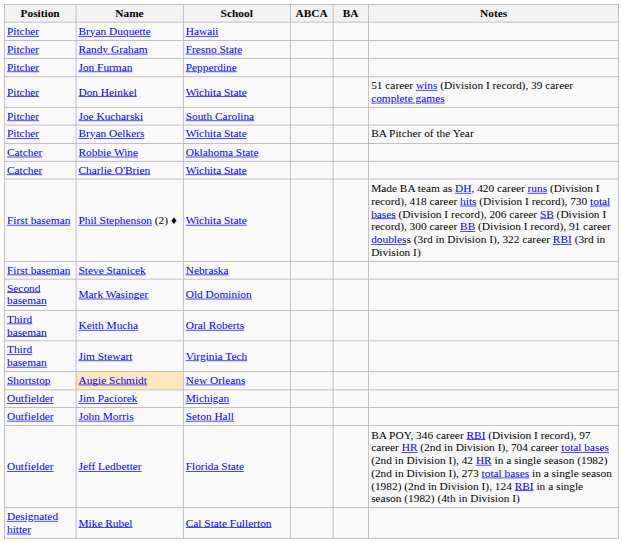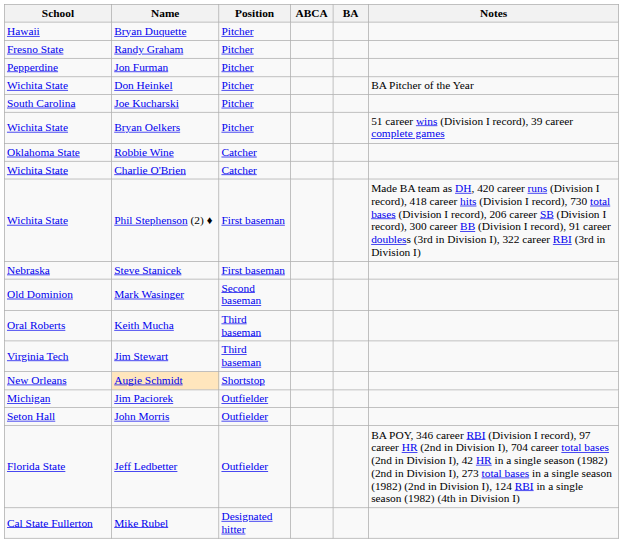columns swapped: Position <-> School
Don Heinkel | Notes: 51 career wins (Division I record), 39 career complete games -> BA Pitcher of the Year
Bryan Oelkers | Notes: BA Pitcher of the Year -> 51 career wins (Division I record), 39 career complete games
